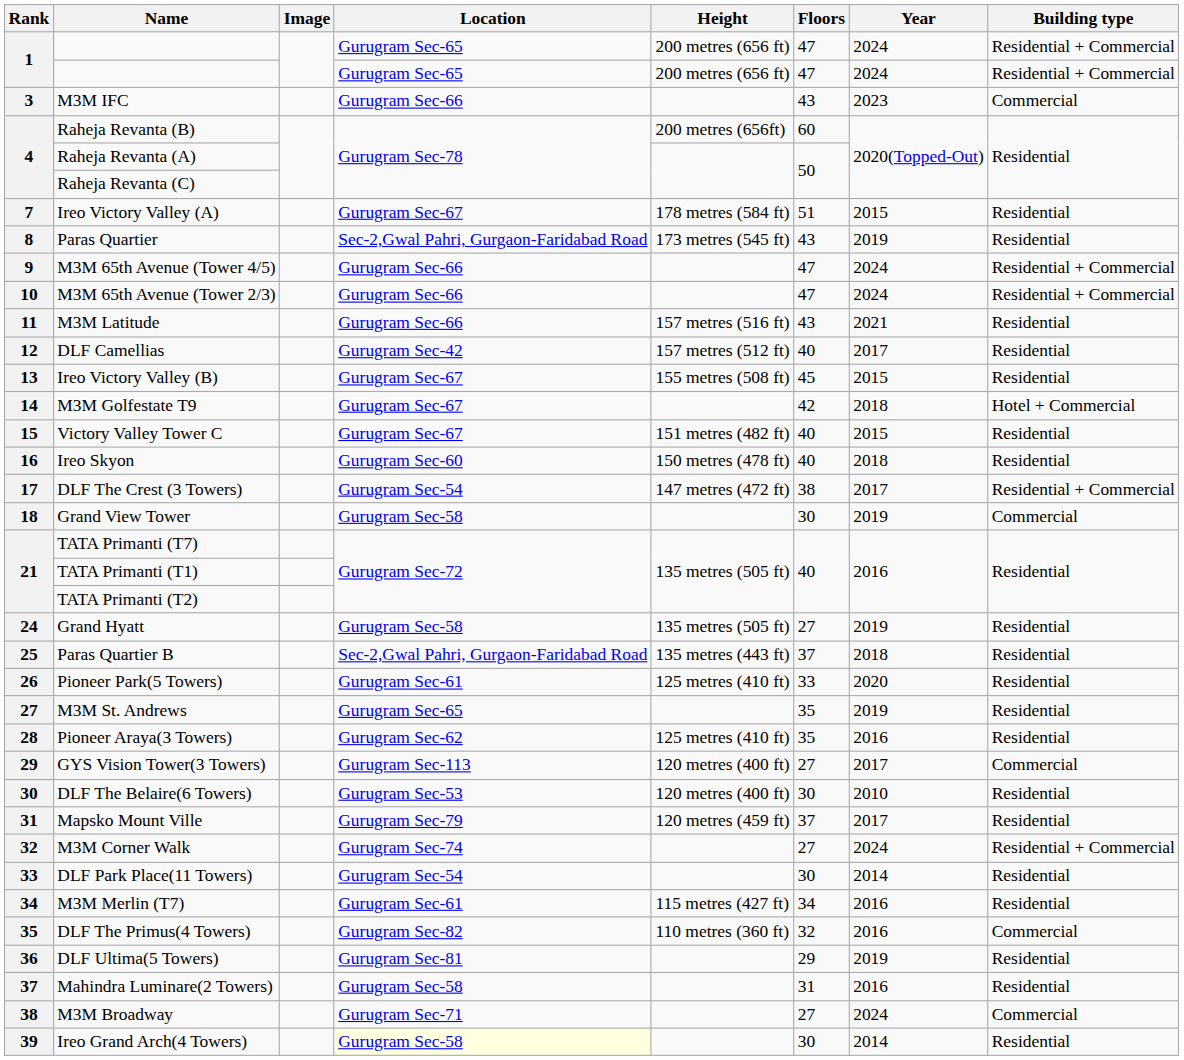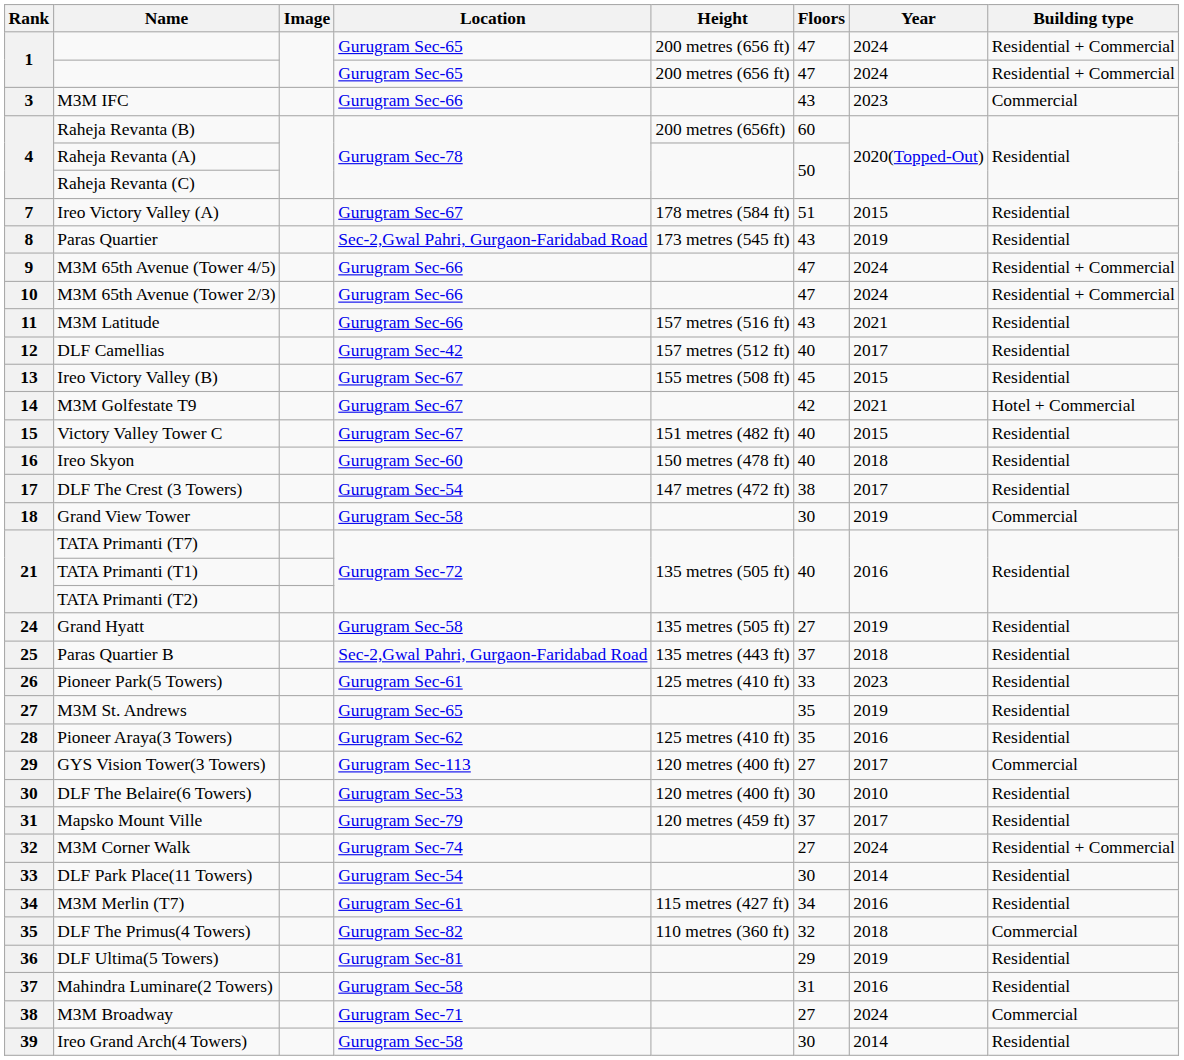M3M Golfestate T9 | Year: 2018 -> 2021
DLF The Crest (3 Towers) | Building type: Residential + Commercial -> Residential
Pioneer Park(5 Towers) | Year: 2020 -> 2023
DLF The Primus(4 Towers) | Year: 2016 -> 2018
Ireo Grand Arch(4 Towers) | Location: lightyellow background -> no background
